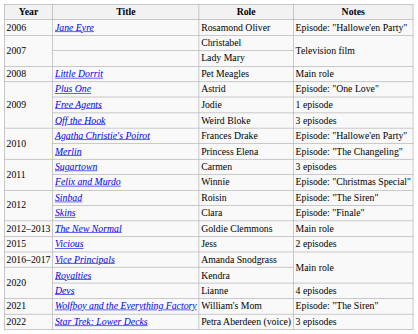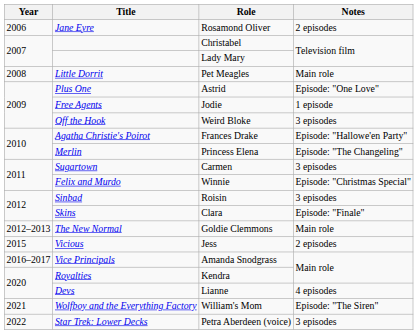Rosamond Oliver | Notes: Episode: "Hallowe'en Party" -> 2 episodes
Roisin | Notes: Episode: "The Siren" -> 3 episodes
